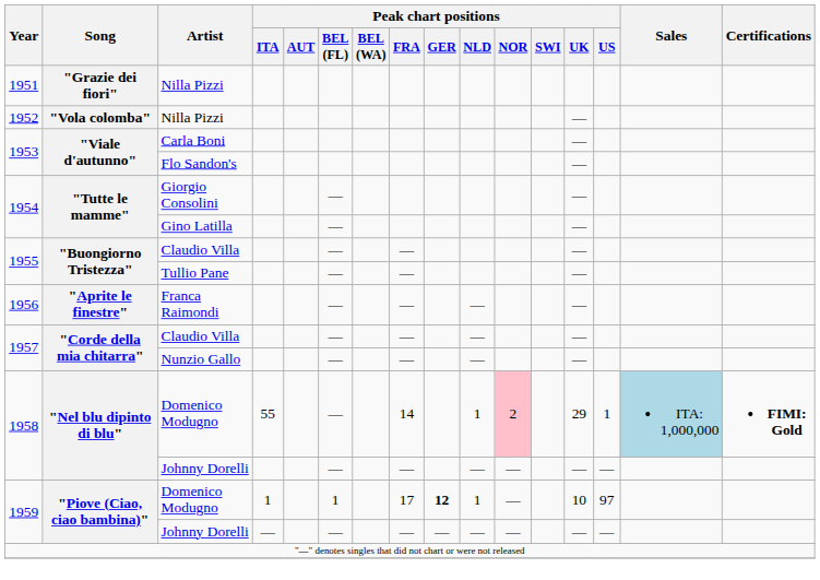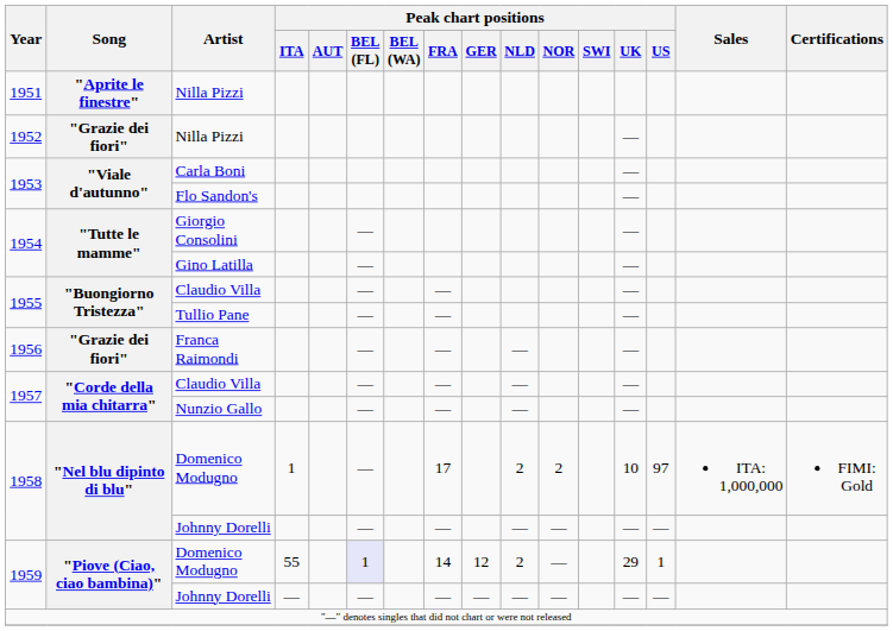1951 / Nilla Pizzi | Song: "Grazie dei fiori" -> "Aprite le finestre"
1952 / Nilla Pizzi | Song: "Vola colomba" -> "Grazie dei fiori"
Franca Raimondi | Song: "Aprite le finestre" -> "Grazie dei fiori"
1958 / Domenico Modugno | Peak chart positions / ITA: 55 -> 1
1958 / Domenico Modugno | Peak chart positions / FRA: 14 -> 17
1958 / Domenico Modugno | Peak chart positions / NLD: 1 -> 2
1958 / Domenico Modugno | Peak chart positions / NOR: pink background -> no background
1958 / Domenico Modugno | Peak chart positions / UK: 29 -> 10
1958 / Domenico Modugno | Peak chart positions / US: 1 -> 97
1958 / Domenico Modugno | Sales: lightblue background -> no background
1958 / Domenico Modugno | Certifications: bold -> normal
1959 / Domenico Modugno | Peak chart positions / ITA: 1 -> 55
1959 / Domenico Modugno | Peak chart positions / BEL (FL): no background -> lavender background
1959 / Domenico Modugno | Peak chart positions / FRA: 17 -> 14
1959 / Domenico Modugno | Peak chart positions / GER: bold -> normal
1959 / Domenico Modugno | Peak chart positions / NLD: 1 -> 2
1959 / Domenico Modugno | Peak chart positions / UK: 10 -> 29
1959 / Domenico Modugno | Peak chart positions / US: 97 -> 1
